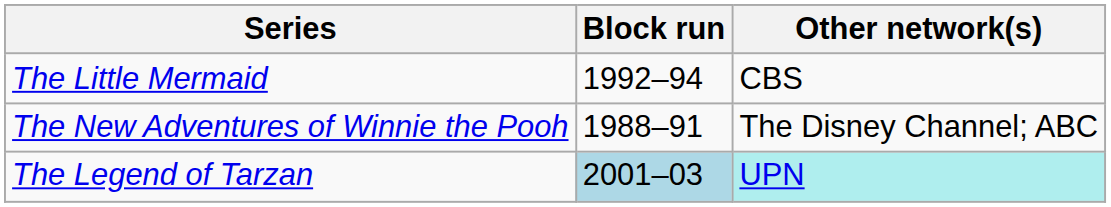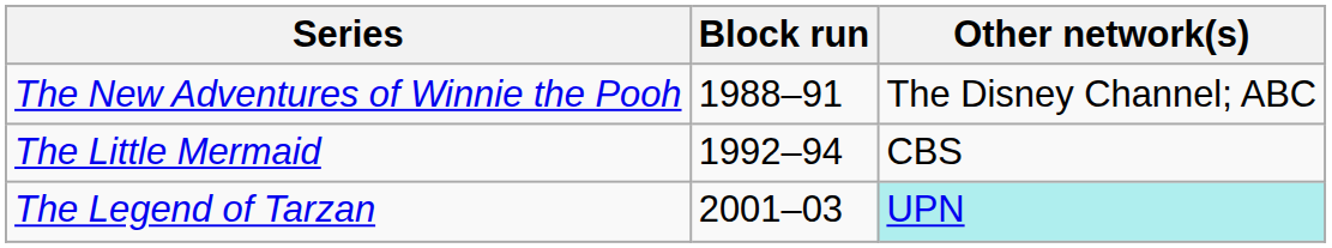rows swapped: The New Adventures of Winnie the Pooh <-> The Little Mermaid
The Legend of Tarzan | Block run: lightblue background -> no background
